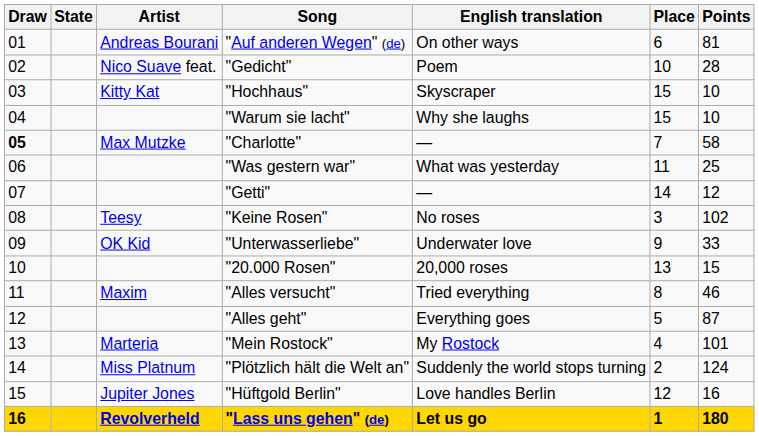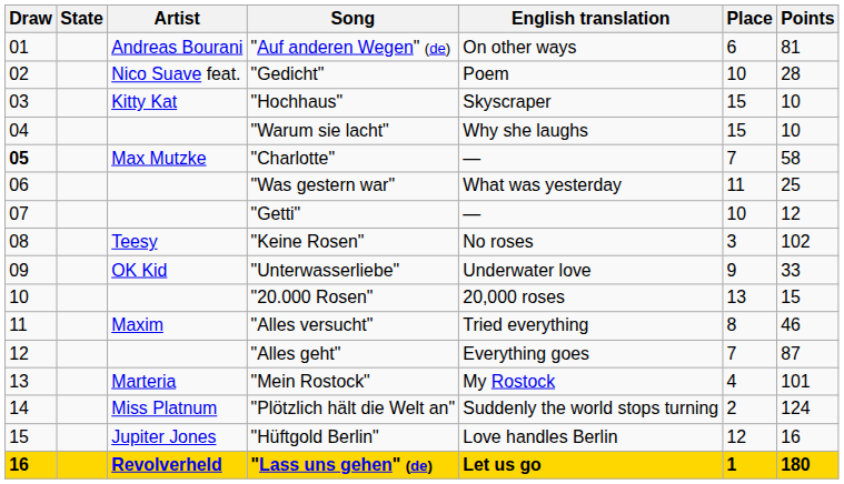"Getti" | Place: 14 -> 10
"Alles geht" | Place: 5 -> 7
